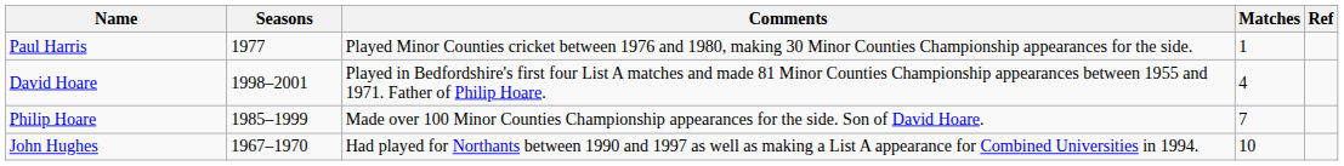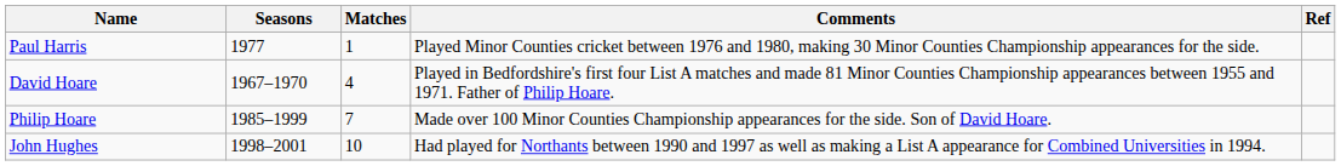columns swapped: Matches <-> Comments
David Hoare | Seasons: 1998–2001 -> 1967–1970
John Hughes | Seasons: 1967–1970 -> 1998–2001
